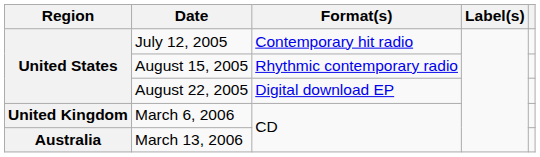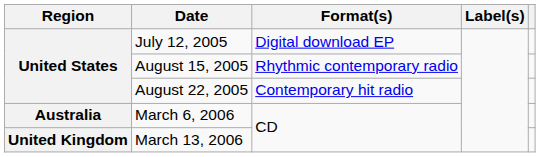July 12, 2005 | Format(s): Contemporary hit radio -> Digital download EP
August 22, 2005 | Format(s): Digital download EP -> Contemporary hit radio
March 6, 2006 | Region: United Kingdom -> Australia
March 13, 2006 | Region: Australia -> United Kingdom
